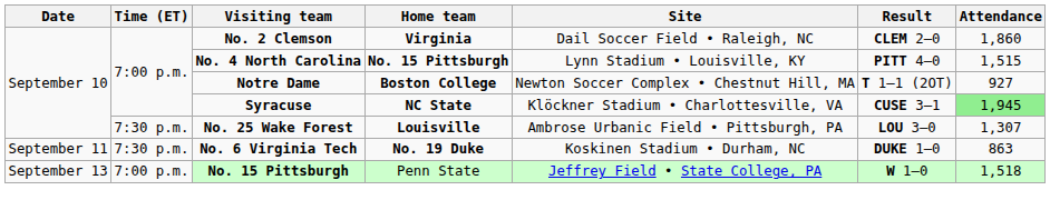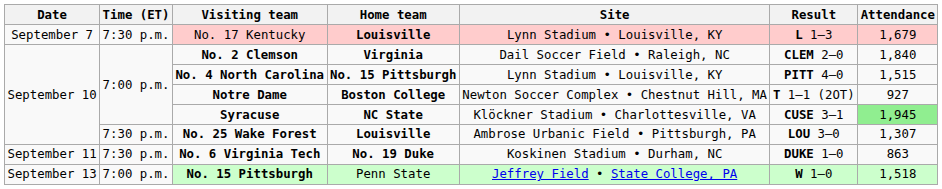+ row: September 7 | 7:30 p.m. | No. 17 Kentucky | Louisville | Lynn Stadium • Louisville, KY | L 1–3 | 1,679
No. 2 Clemson | Attendance: 1,860 -> 1,840
